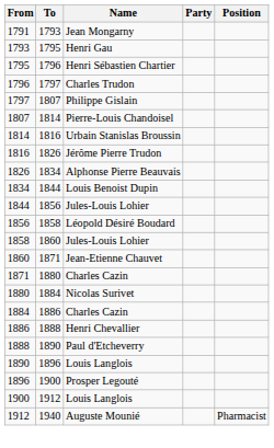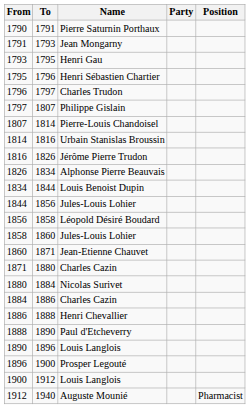+ row: 1790 | 1791 | Pierre Saturnin Porthaux
